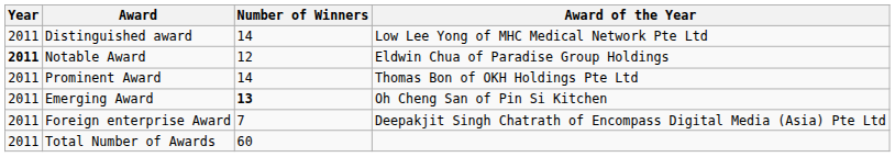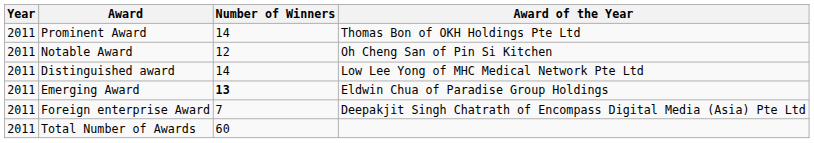rows swapped: Distinguished award <-> Prominent Award
Notable Award | Year: bold -> normal
Notable Award | Award of the Year: Eldwin Chua of Paradise Group Holdings -> Oh Cheng San of Pin Si Kitchen
Emerging Award | Award of the Year: Oh Cheng San of Pin Si Kitchen -> Eldwin Chua of Paradise Group Holdings
